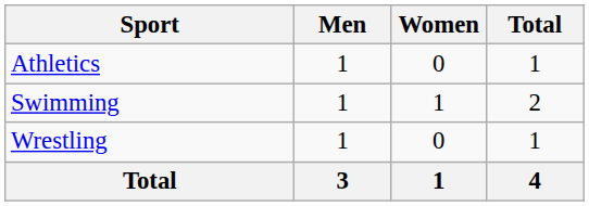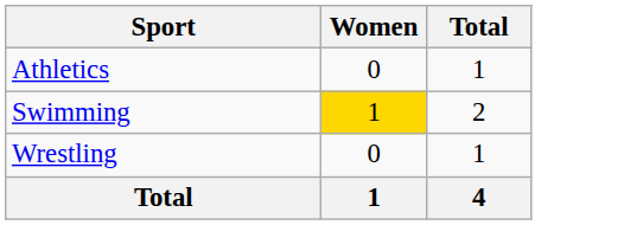- column: Men | 1 | 1 | 1 | 3
Swimming | Women: no background -> gold background
